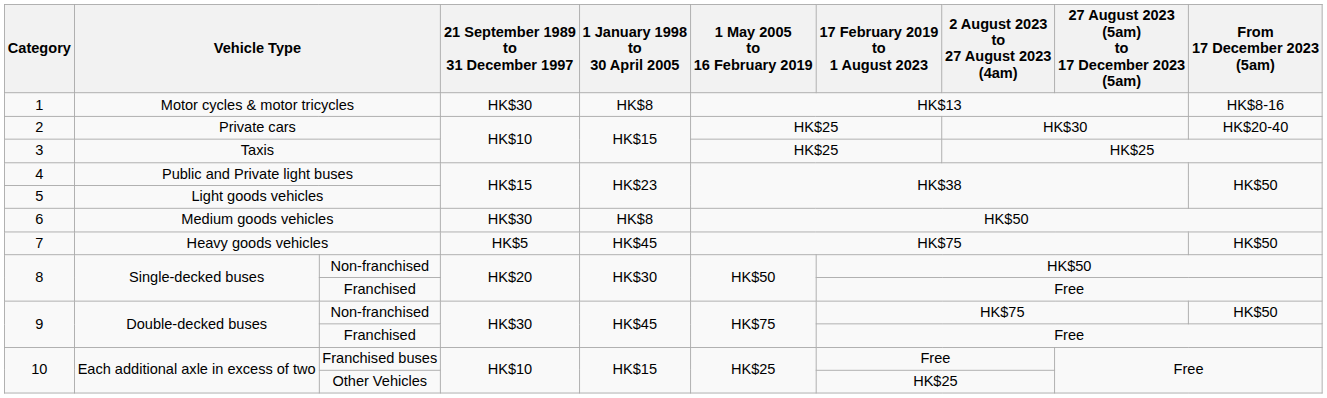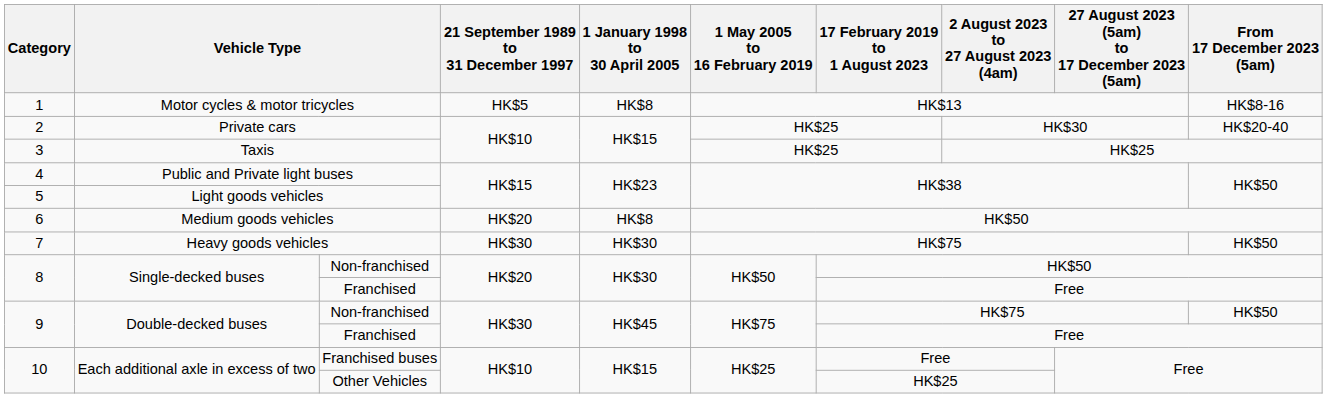Motor cycles & motor tricycles | 21 September 1989 to 31 December 1997: HK$30 -> HK$5
Medium goods vehicles | 21 September 1989 to 31 December 1997: HK$30 -> HK$20
Heavy goods vehicles | 21 September 1989 to 31 December 1997: HK$5 -> HK$30
Heavy goods vehicles | 1 January 1998 to 30 April 2005: HK$45 -> HK$30
